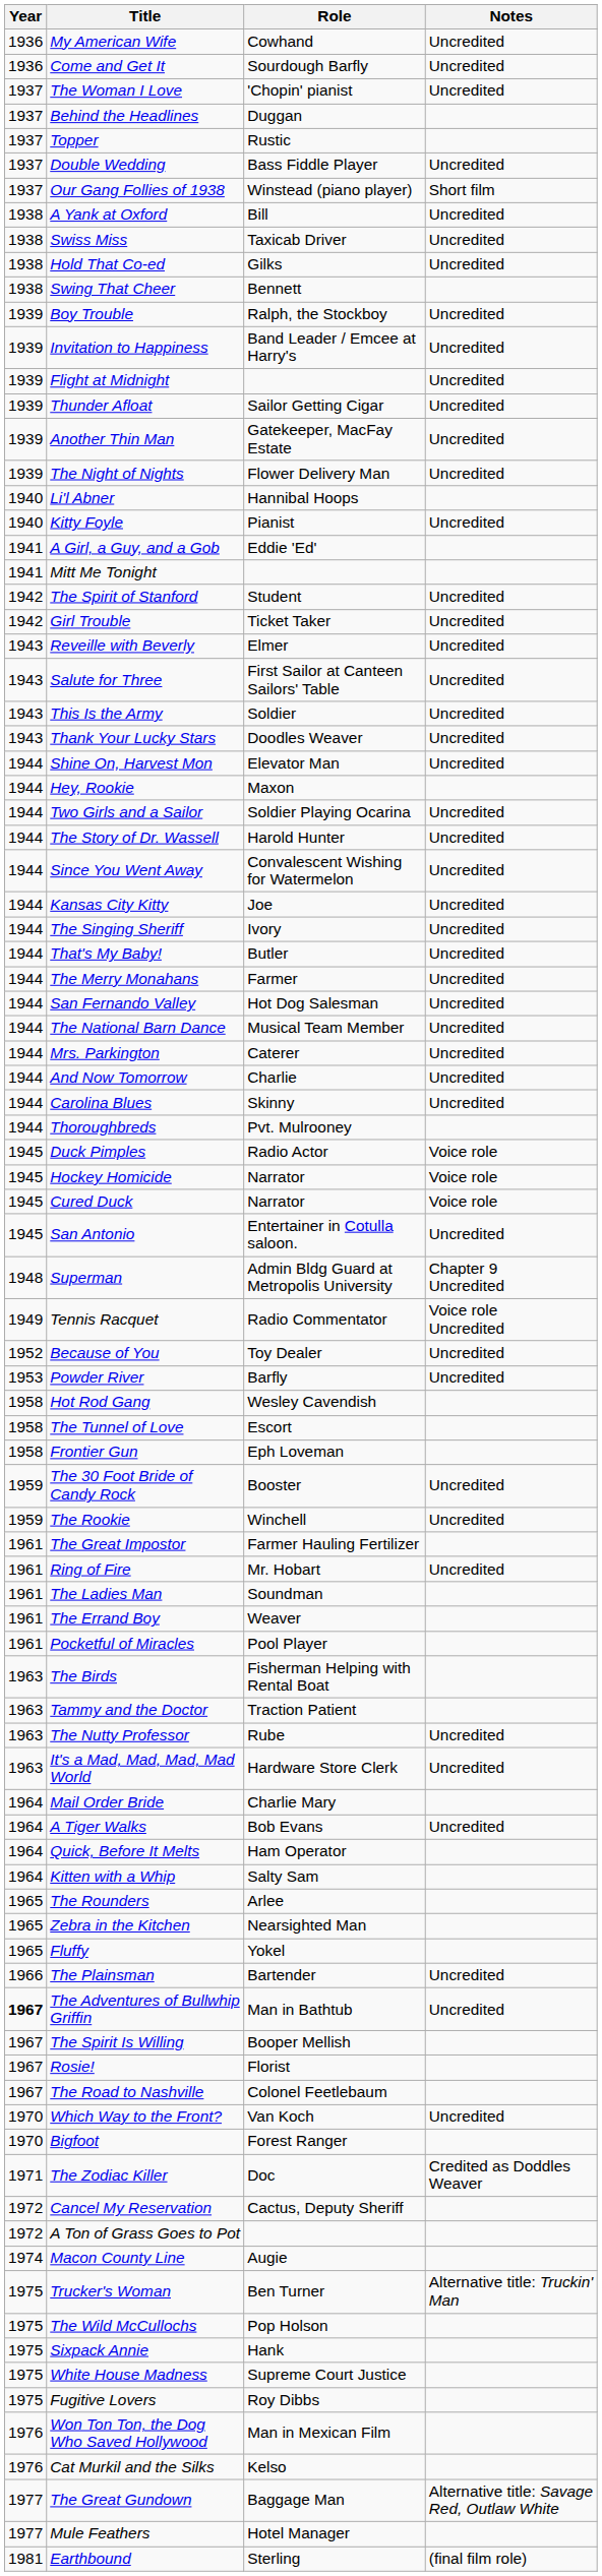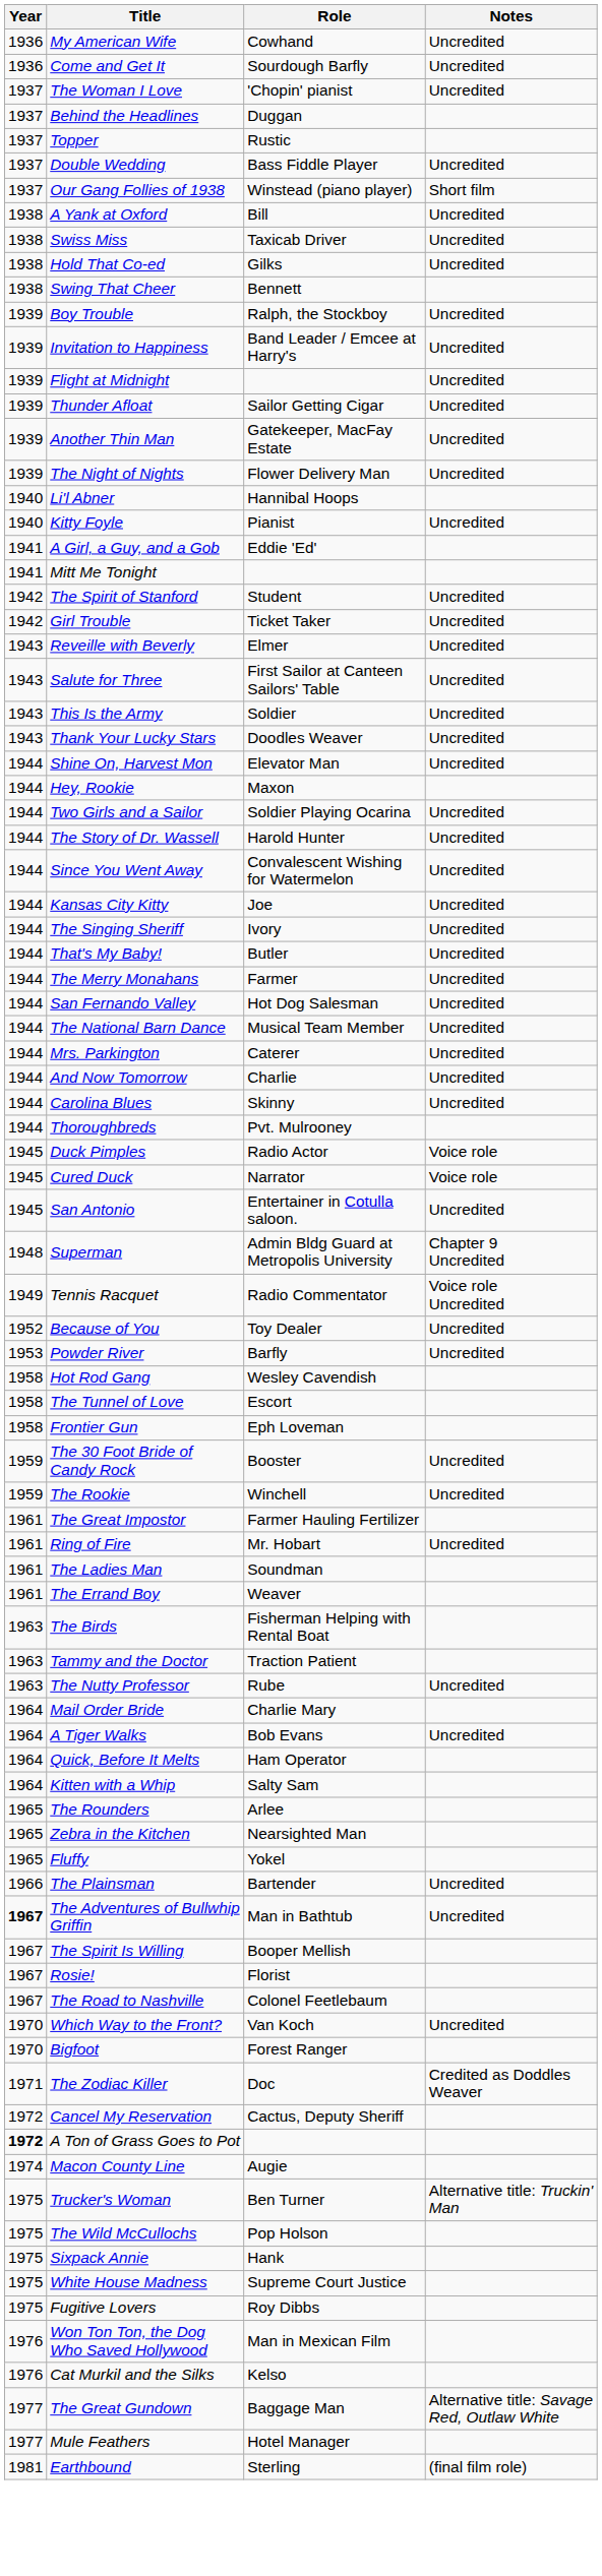- row: 1945 | Hockey Homicide | Narrator | Voice role
- row: 1961 | Pocketful of Miracles | Pool Player
- row: 1963 | It's a Mad, Mad, Mad, Mad World | Hardware Store Clerk | Uncredited
A Ton of Grass Goes to Pot | Year: normal -> bold
